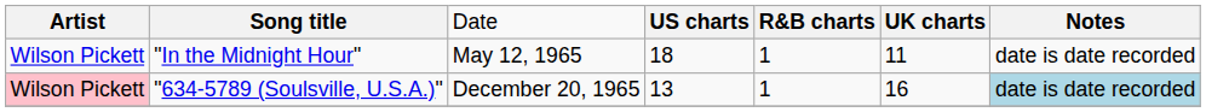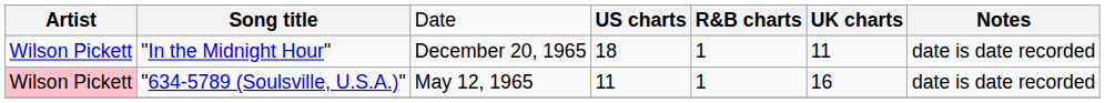"In the Midnight Hour" | column 3: May 12, 1965 -> December 20, 1965
"634-5789 (Soulsville, U.S.A.)" | column 3: December 20, 1965 -> May 12, 1965
"634-5789 (Soulsville, U.S.A.)" | column 4: 13 -> 11
"634-5789 (Soulsville, U.S.A.)" | column 7: lightblue background -> no background
